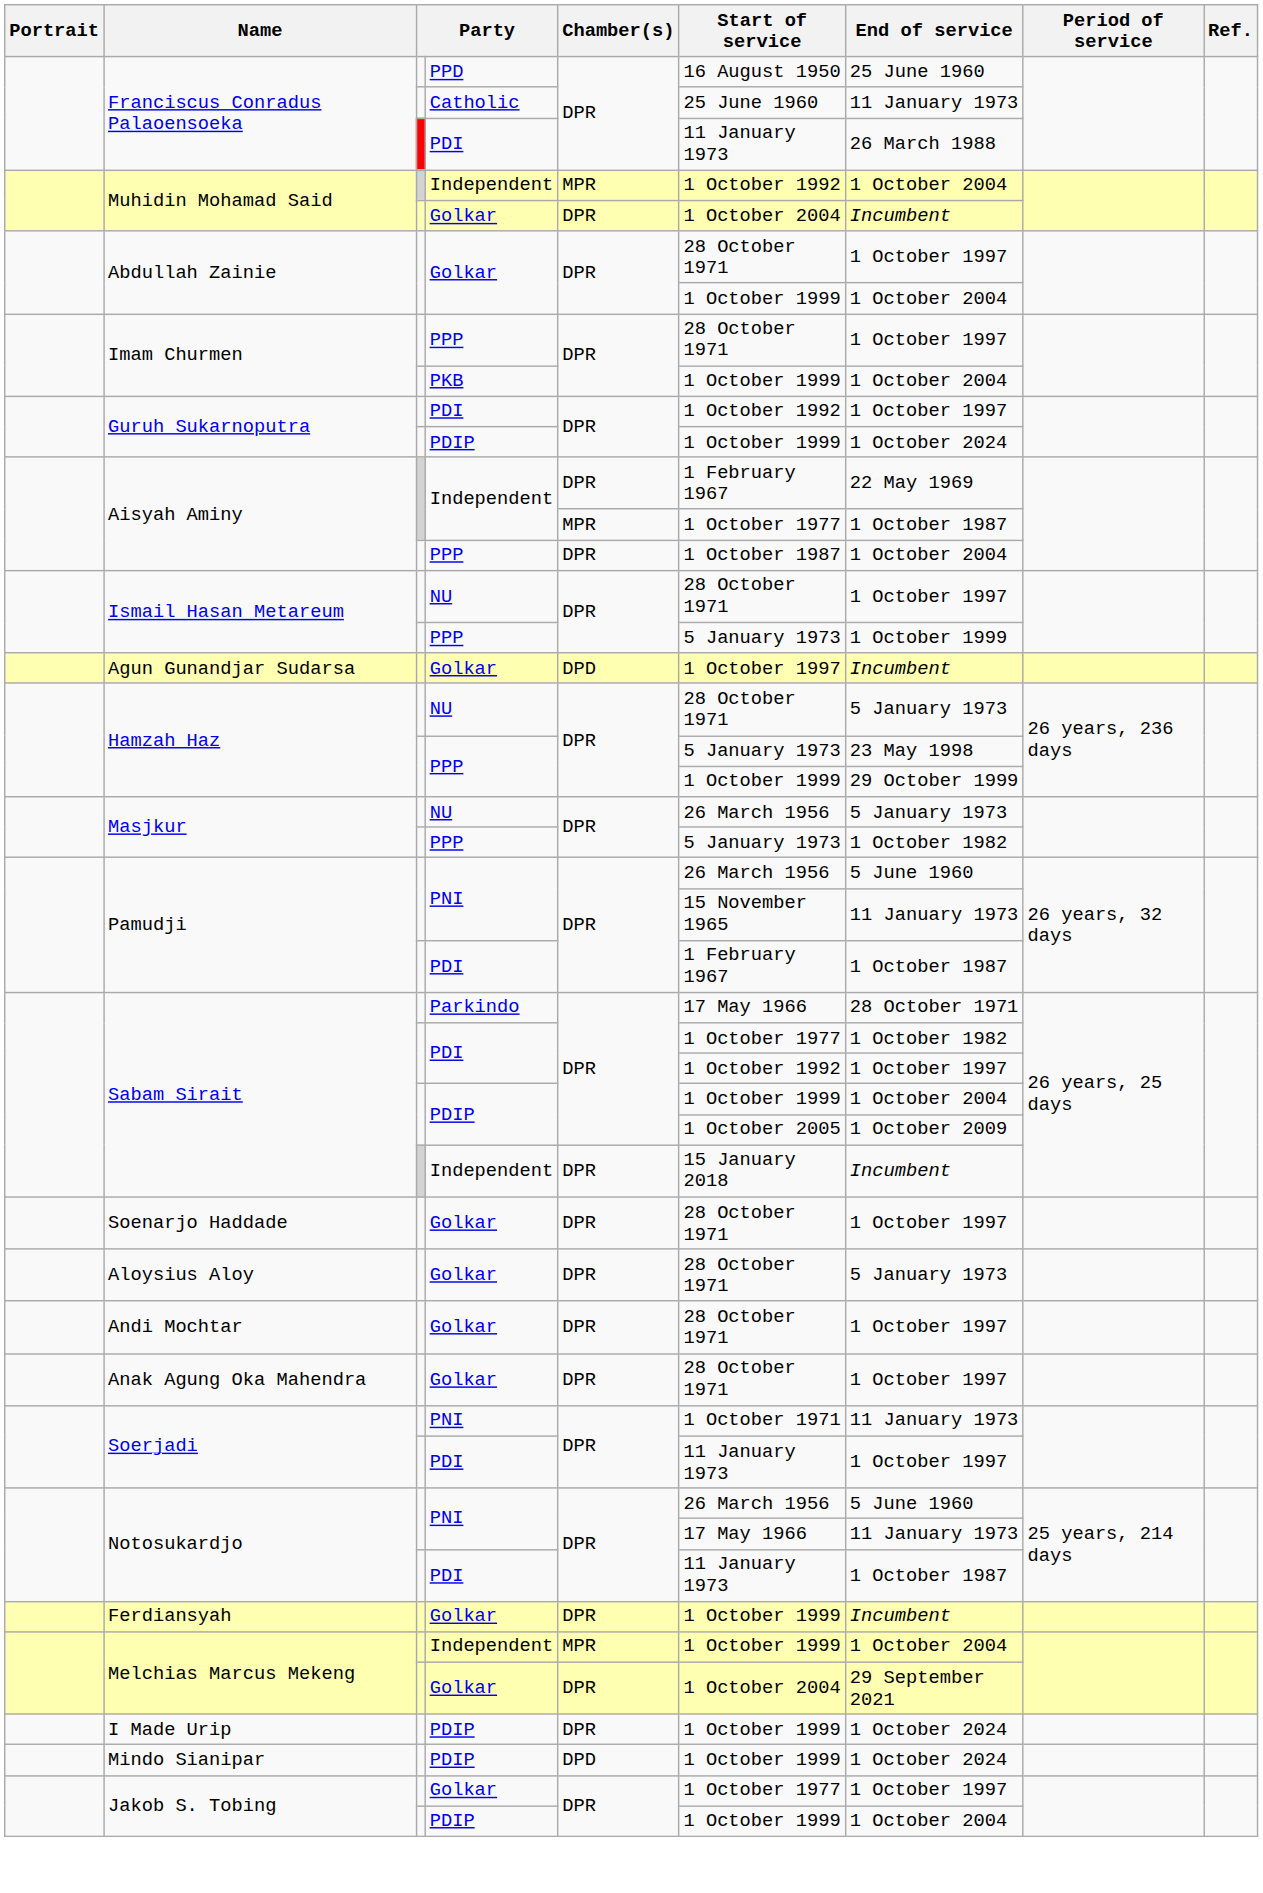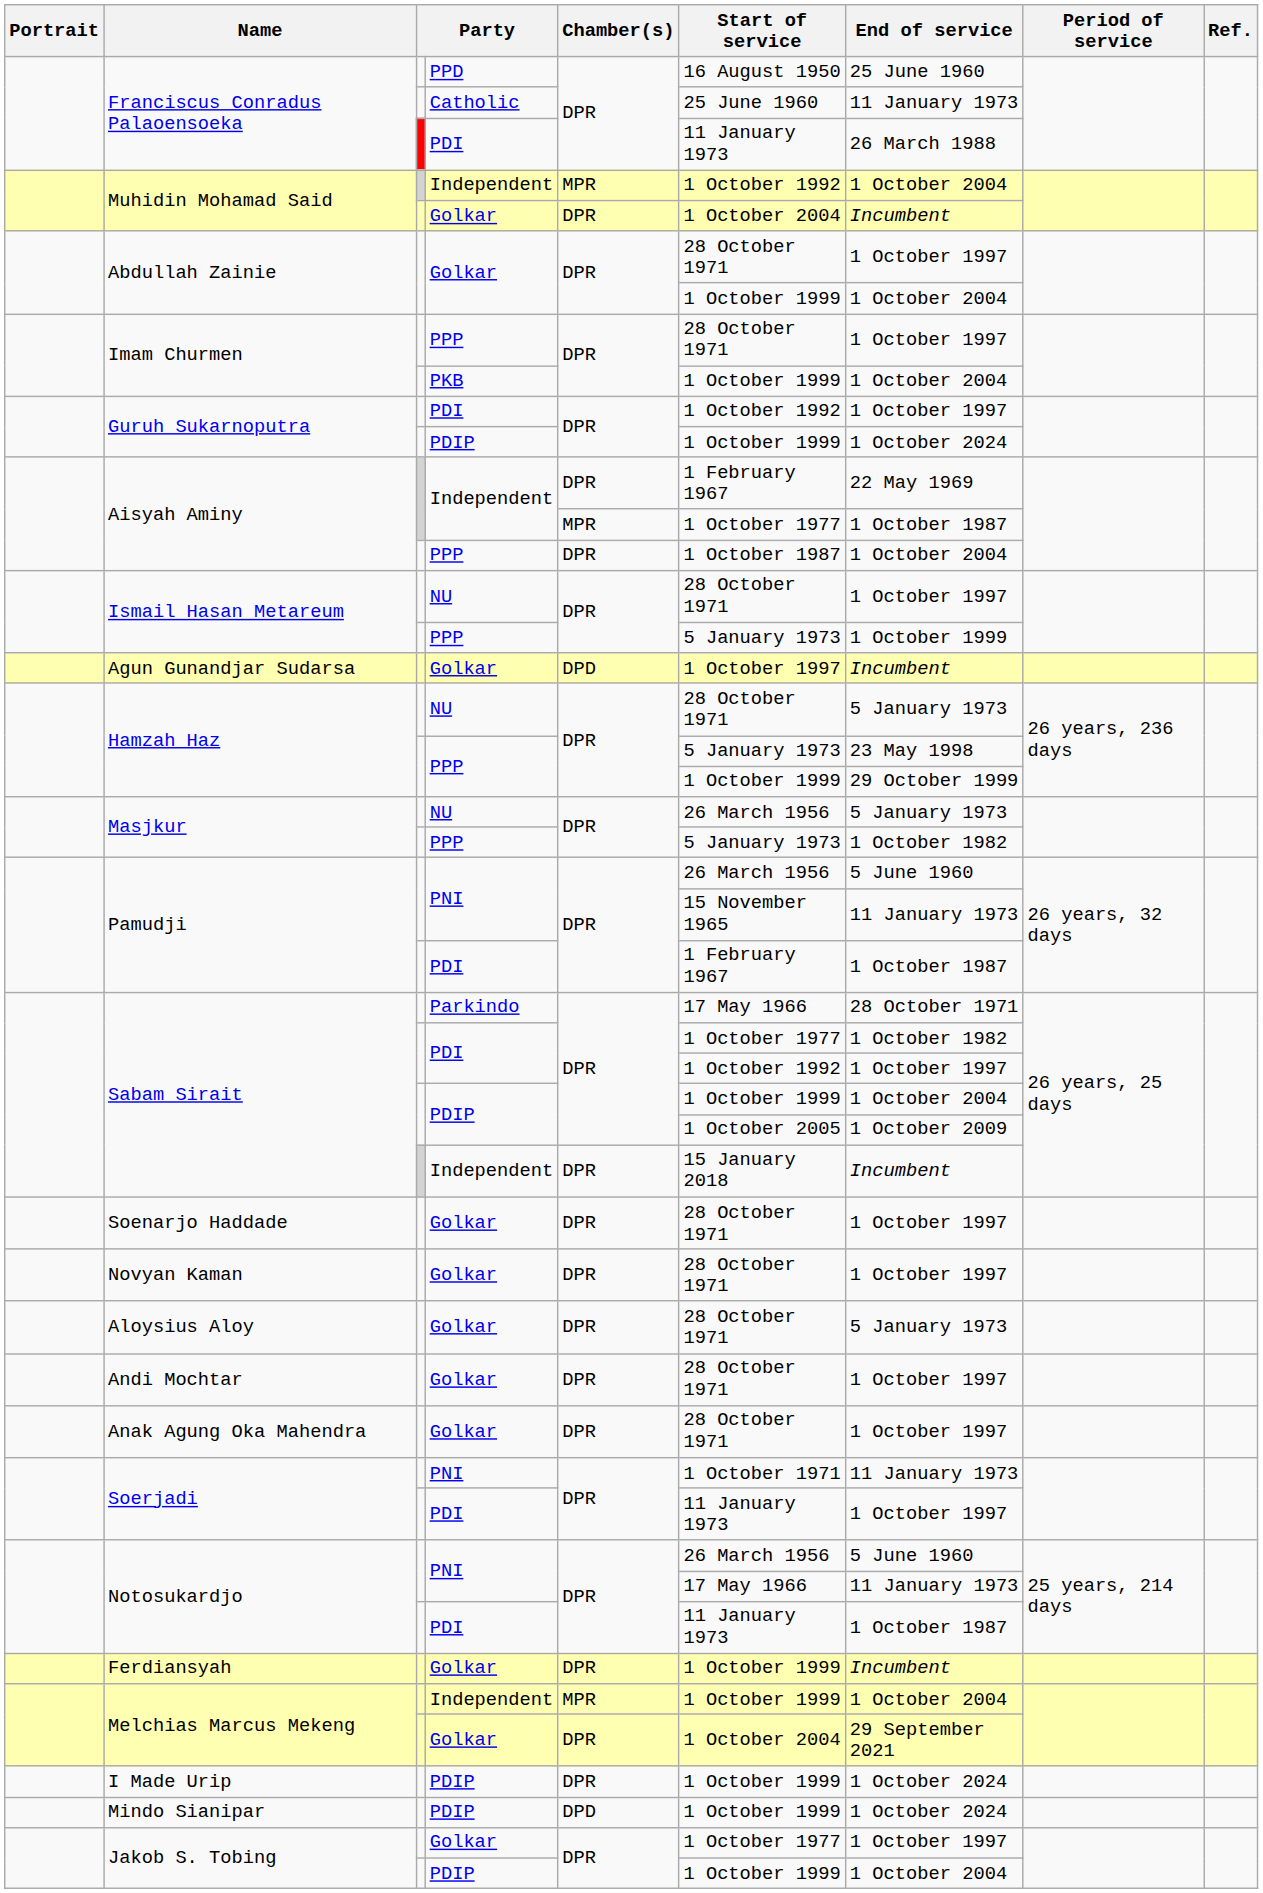+ row: Novyan Kaman | Golkar | DPR | 28 October 1971 | 1 October 1997
